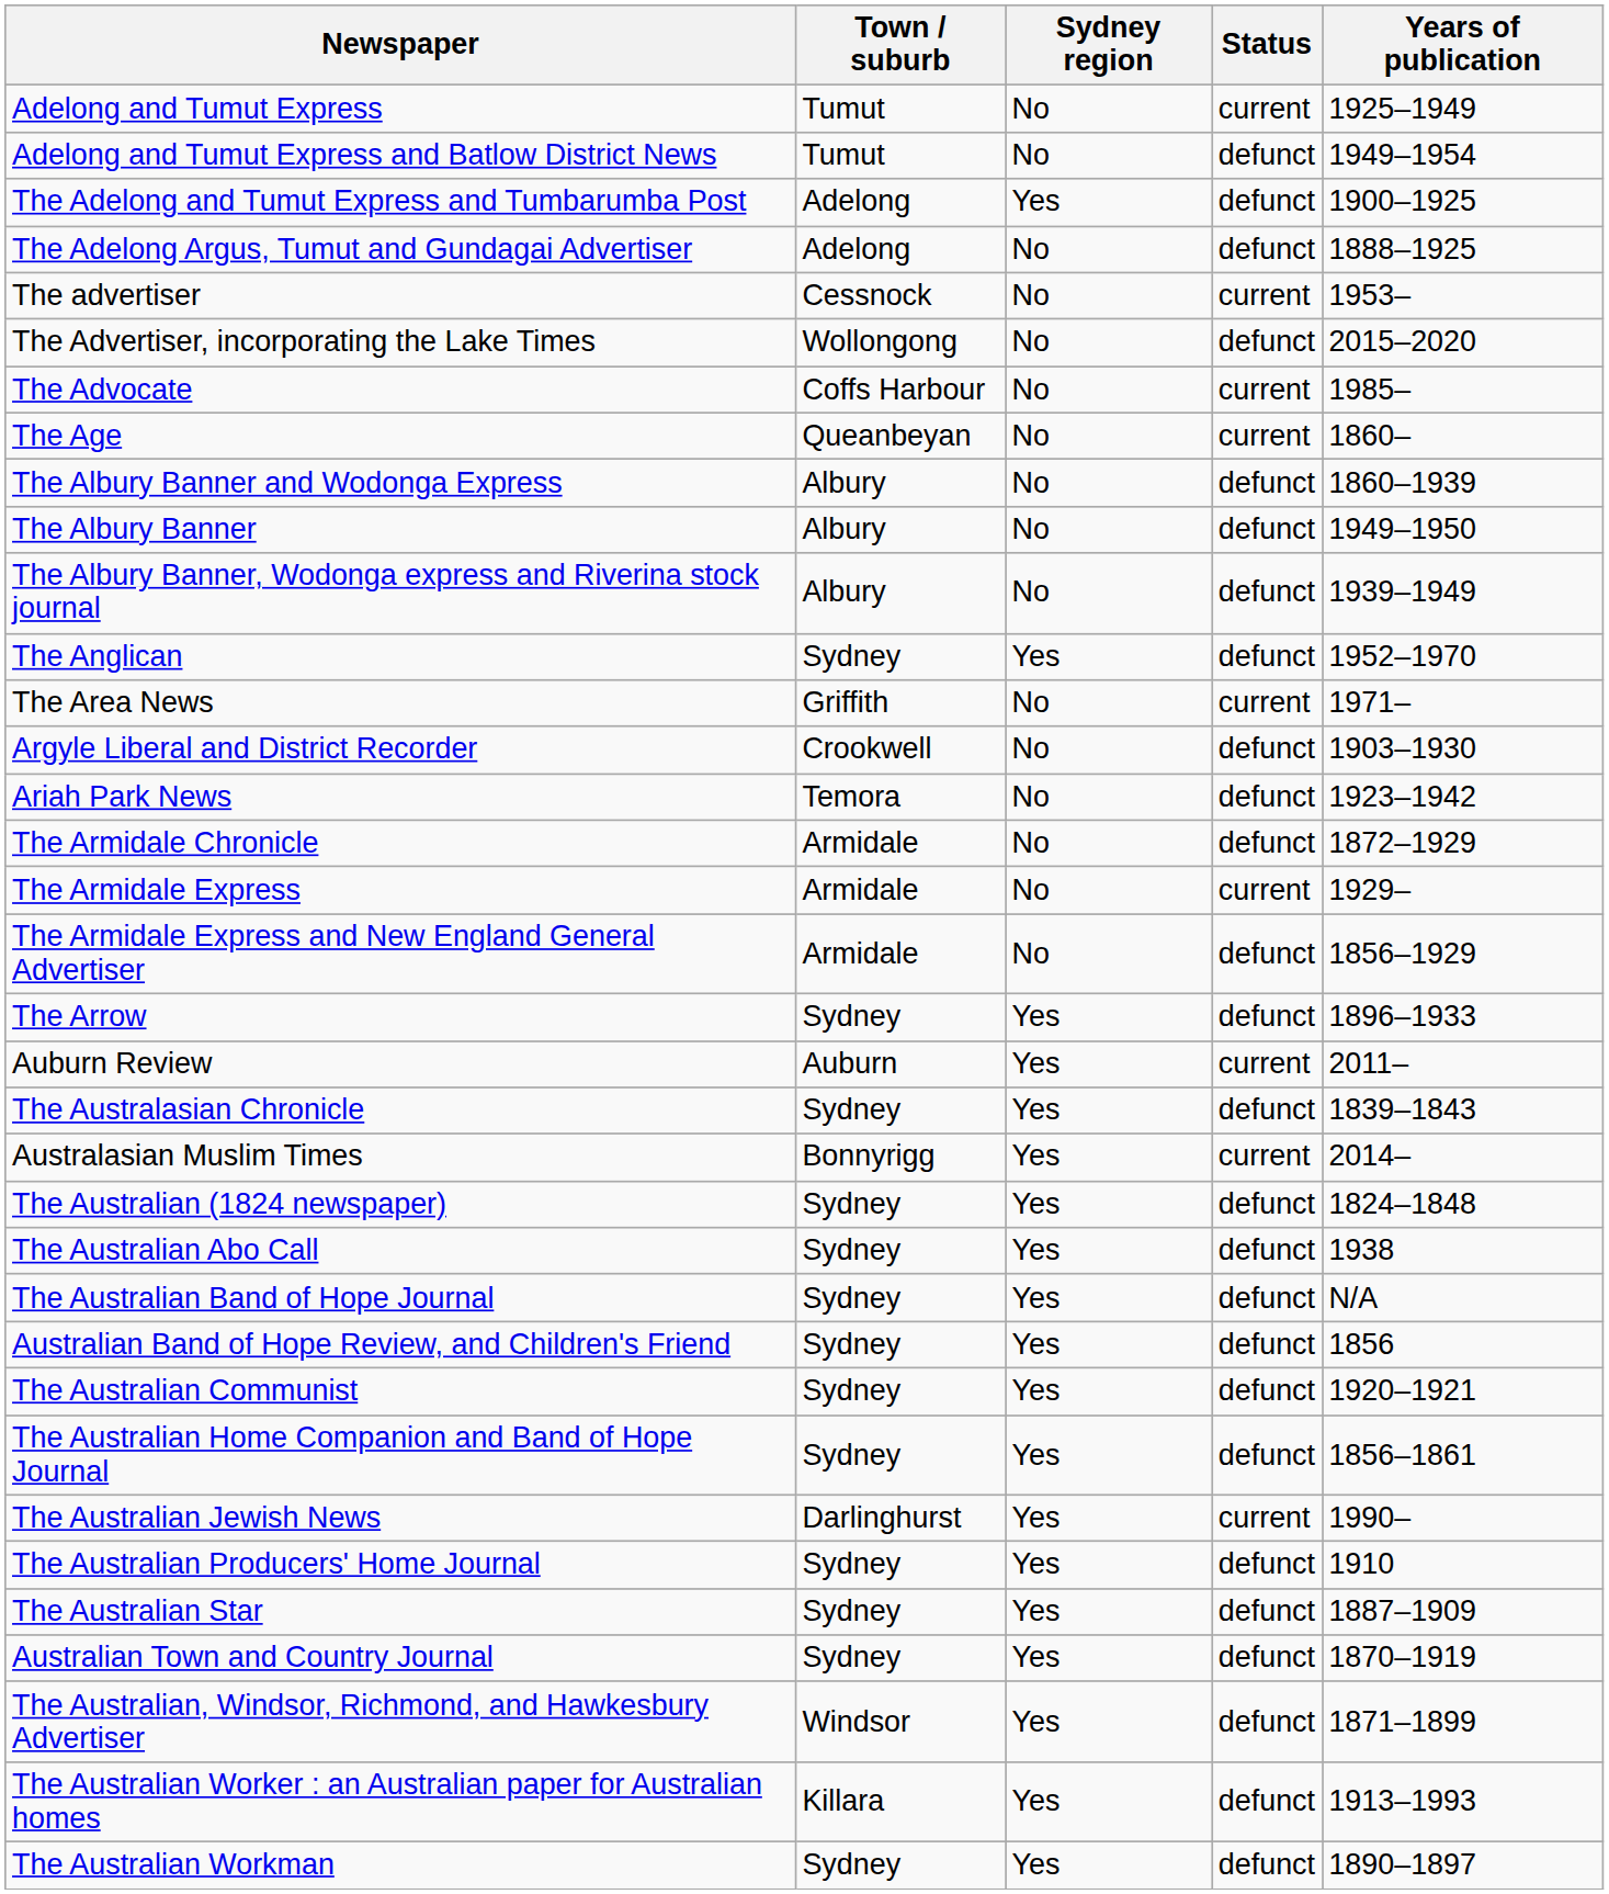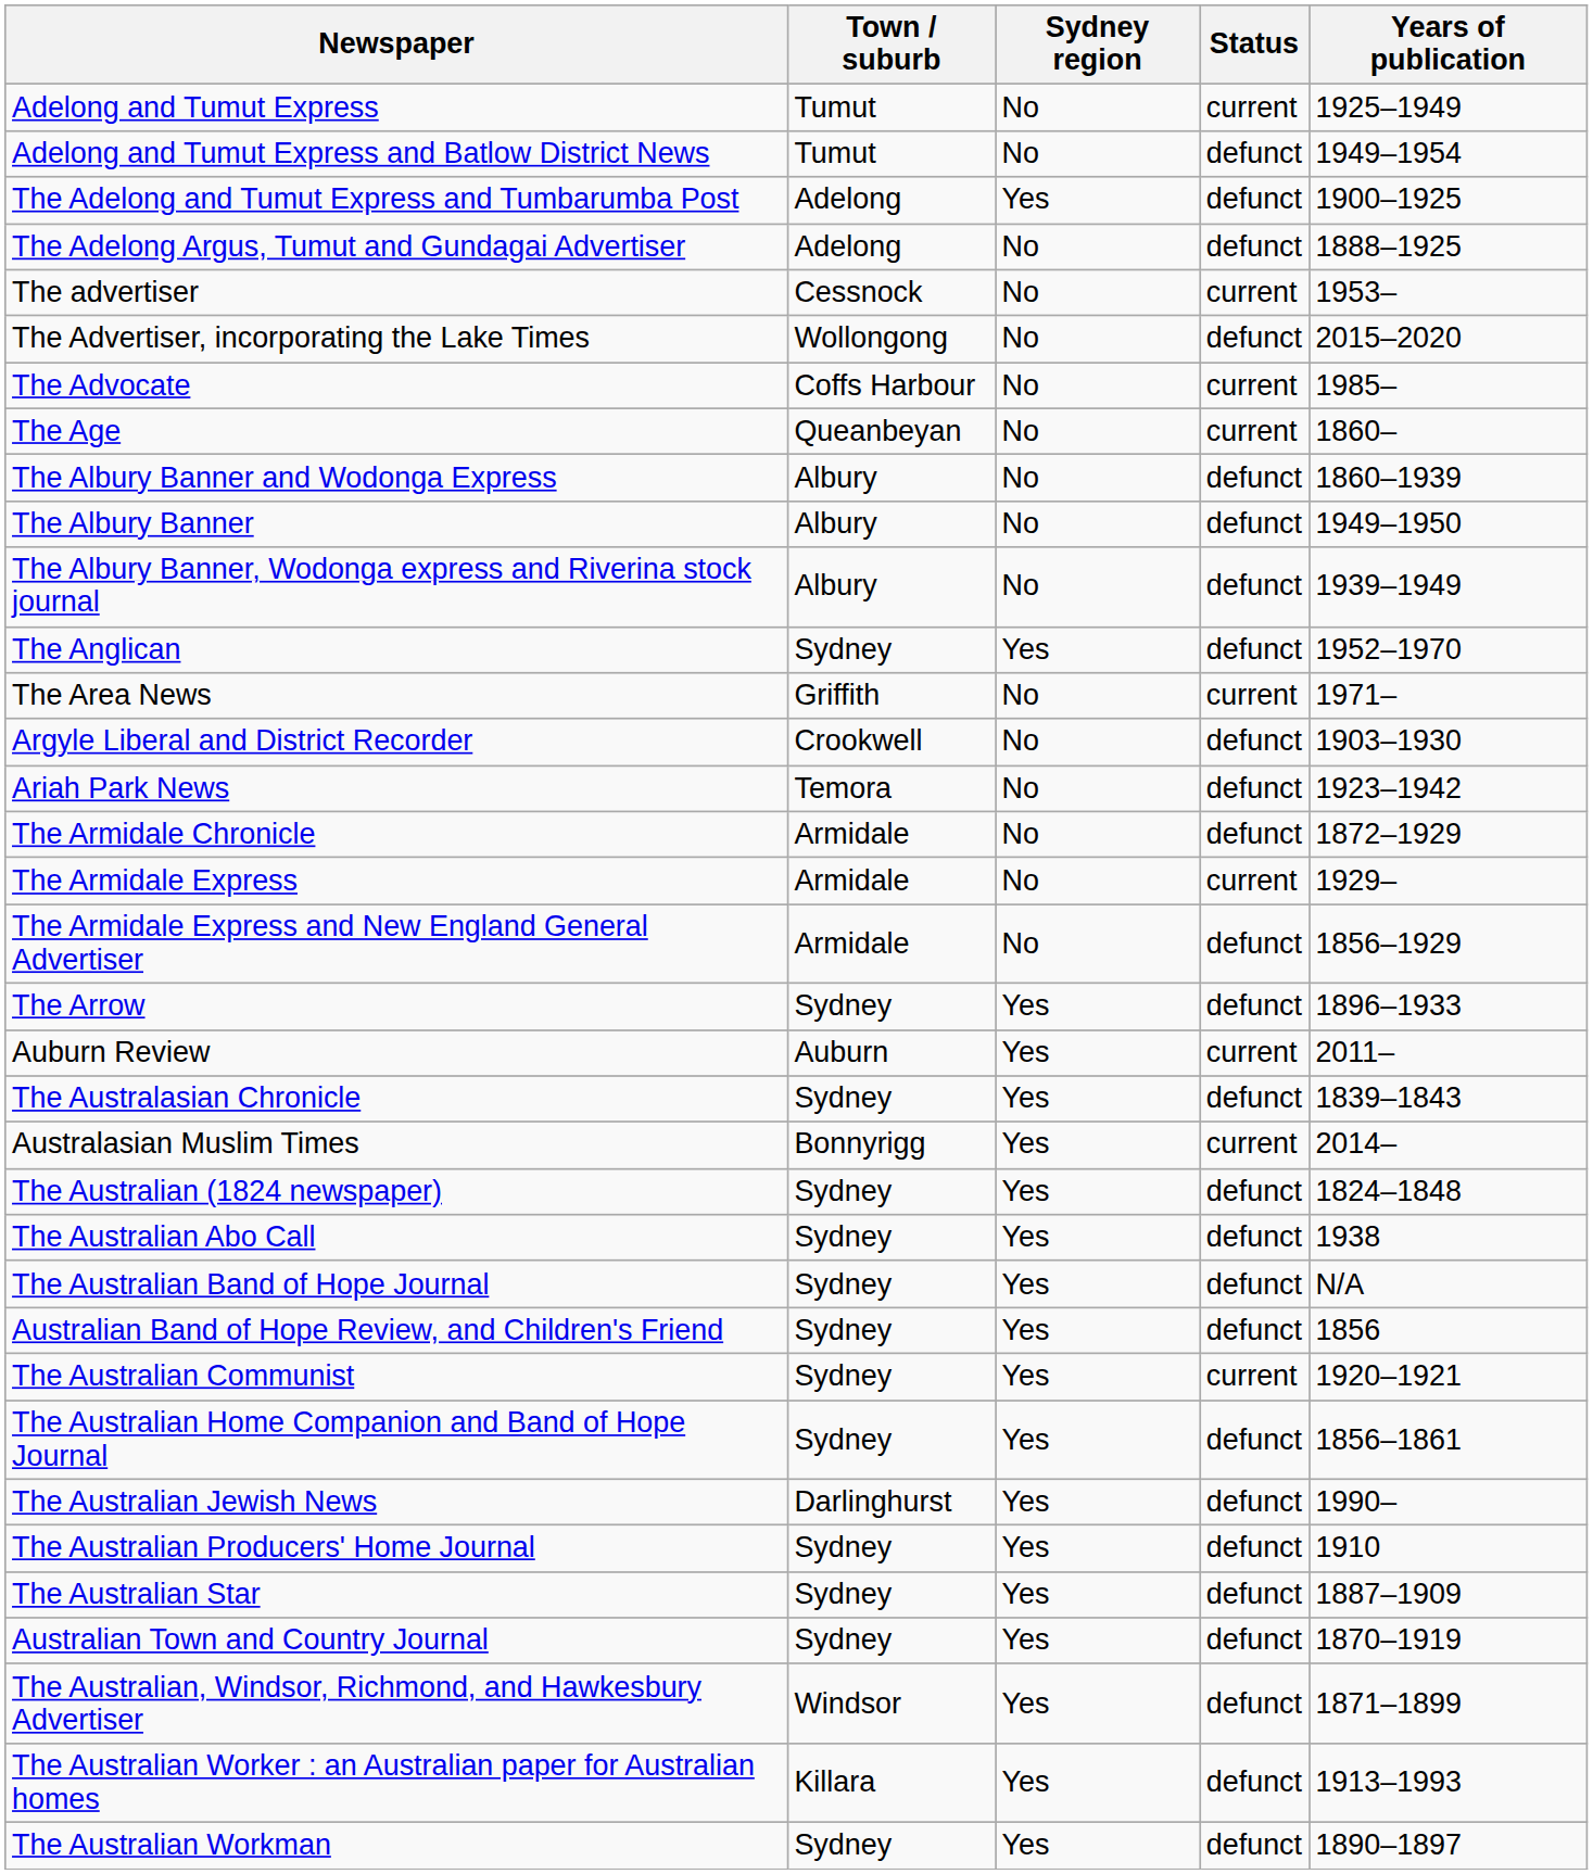The Australian Communist | Status: defunct -> current
The Australian Jewish News | Status: current -> defunct
